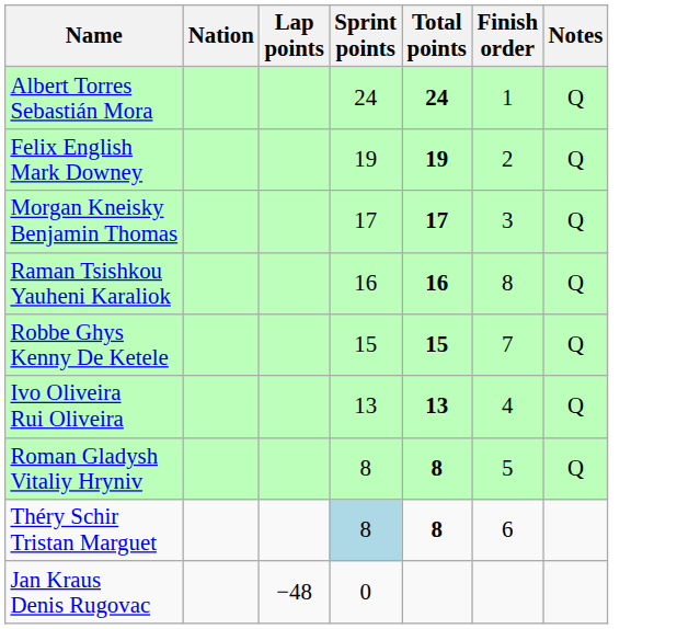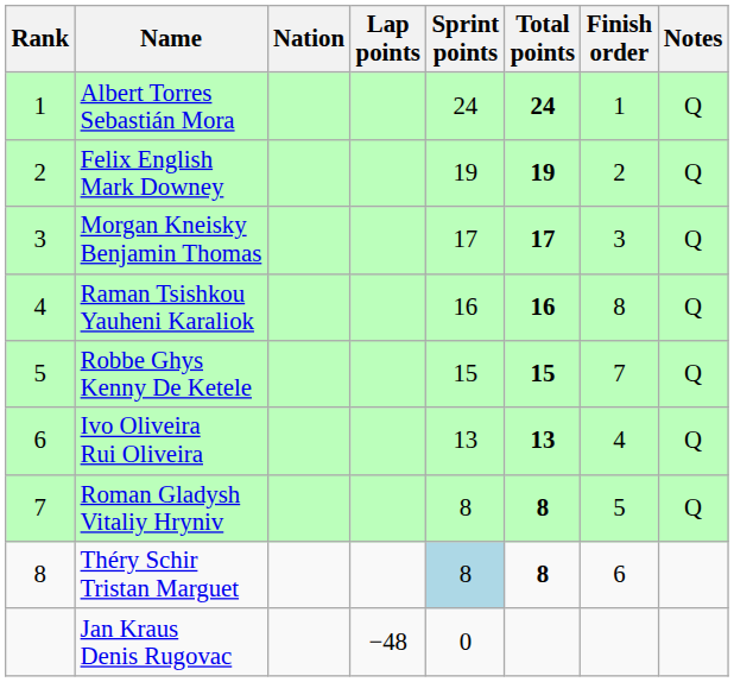+ column: Rank | 1 | 2 | 3 | 4 | 5 | 6 | 7 | 8
